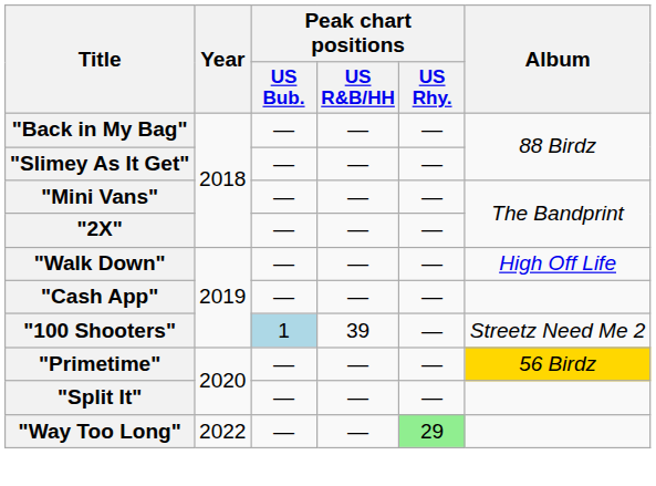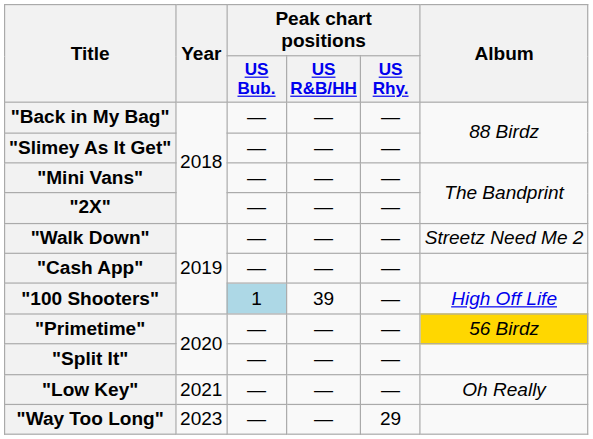"Walk Down" | Album: High Off Life -> Streetz Need Me 2
"100 Shooters" | Album: Streetz Need Me 2 -> High Off Life
+ row: "Low Key" | 2021 | — | — | — | Oh Really
"Way Too Long" | Year: 2022 -> 2023
"Way Too Long" | Peak chart positions / US Rhy.: lightgreen background -> no background
